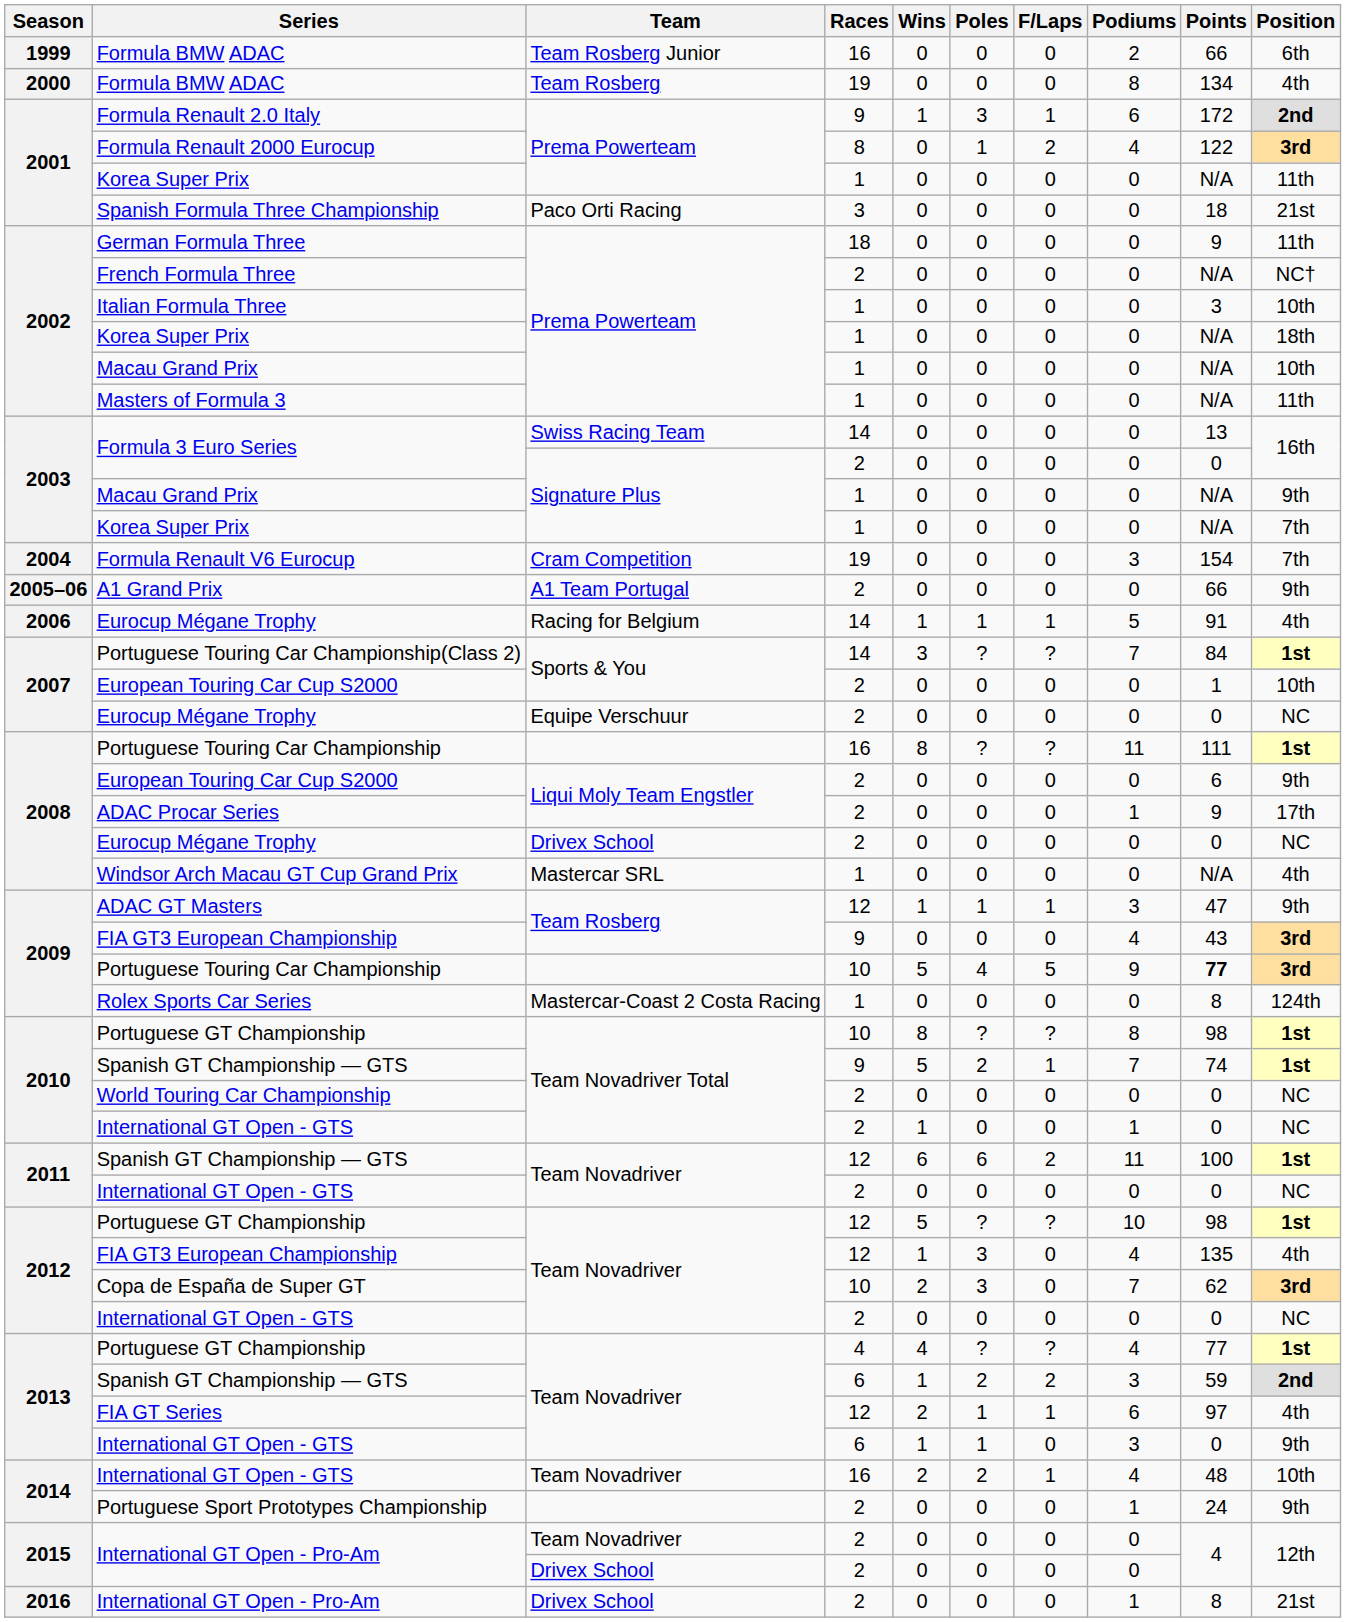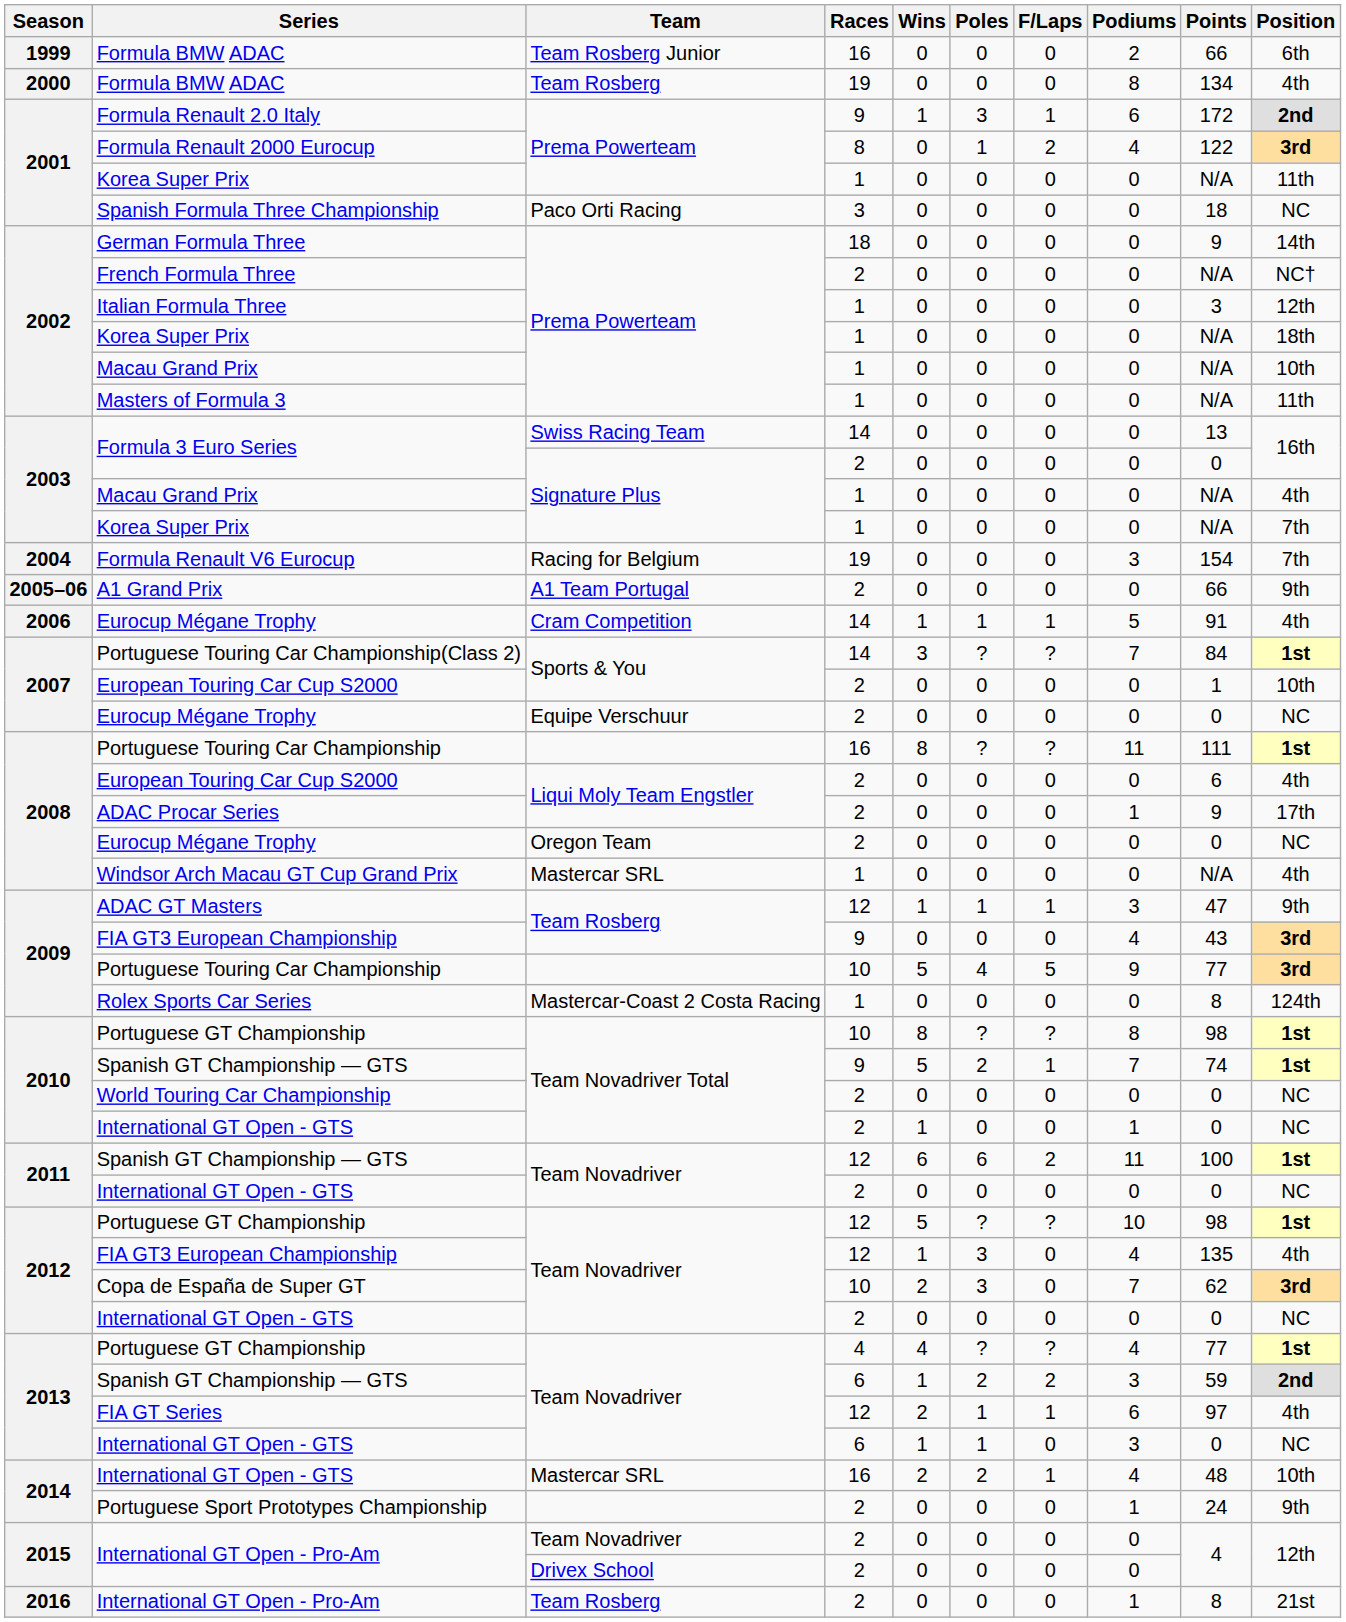Spanish Formula Three Championship | Position: 21st -> NC
German Formula Three | Position: 11th -> 14th
Italian Formula Three | Position: 10th -> 12th
2003 / Macau Grand Prix | Position: 9th -> 4th
Formula Renault V6 Eurocup | Team: Cram Competition -> Racing for Belgium
2006 / Eurocup Mégane Trophy | Team: Racing for Belgium -> Cram Competition
2008 / European Touring Car Cup S2000 | Position: 9th -> 4th
2008 / Eurocup Mégane Trophy | Team: Drivex School -> Oregon Team
2009 / Portuguese Touring Car Championship | Points: bold -> normal
2013 / International GT Open - GTS | Position: 9th -> NC
2014 / International GT Open - GTS | Team: Team Novadriver -> Mastercar SRL
2016 / International GT Open - Pro-Am | Team: Drivex School -> Team Rosberg
